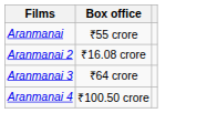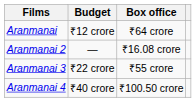+ column: Budget | ₹12 crore | — | ₹22 crore | ₹40 crore
Aranmanai | Box office: ₹55 crore -> ₹64 crore
Aranmanai 3 | Box office: ₹64 crore -> ₹55 crore
